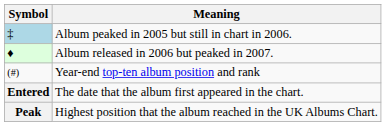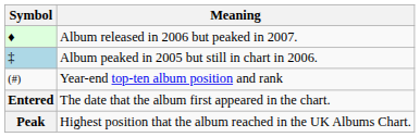rows swapped: Album peaked in 2005 but still in chart in 2006. <-> Album released in 2006 but peaked in 2007.
